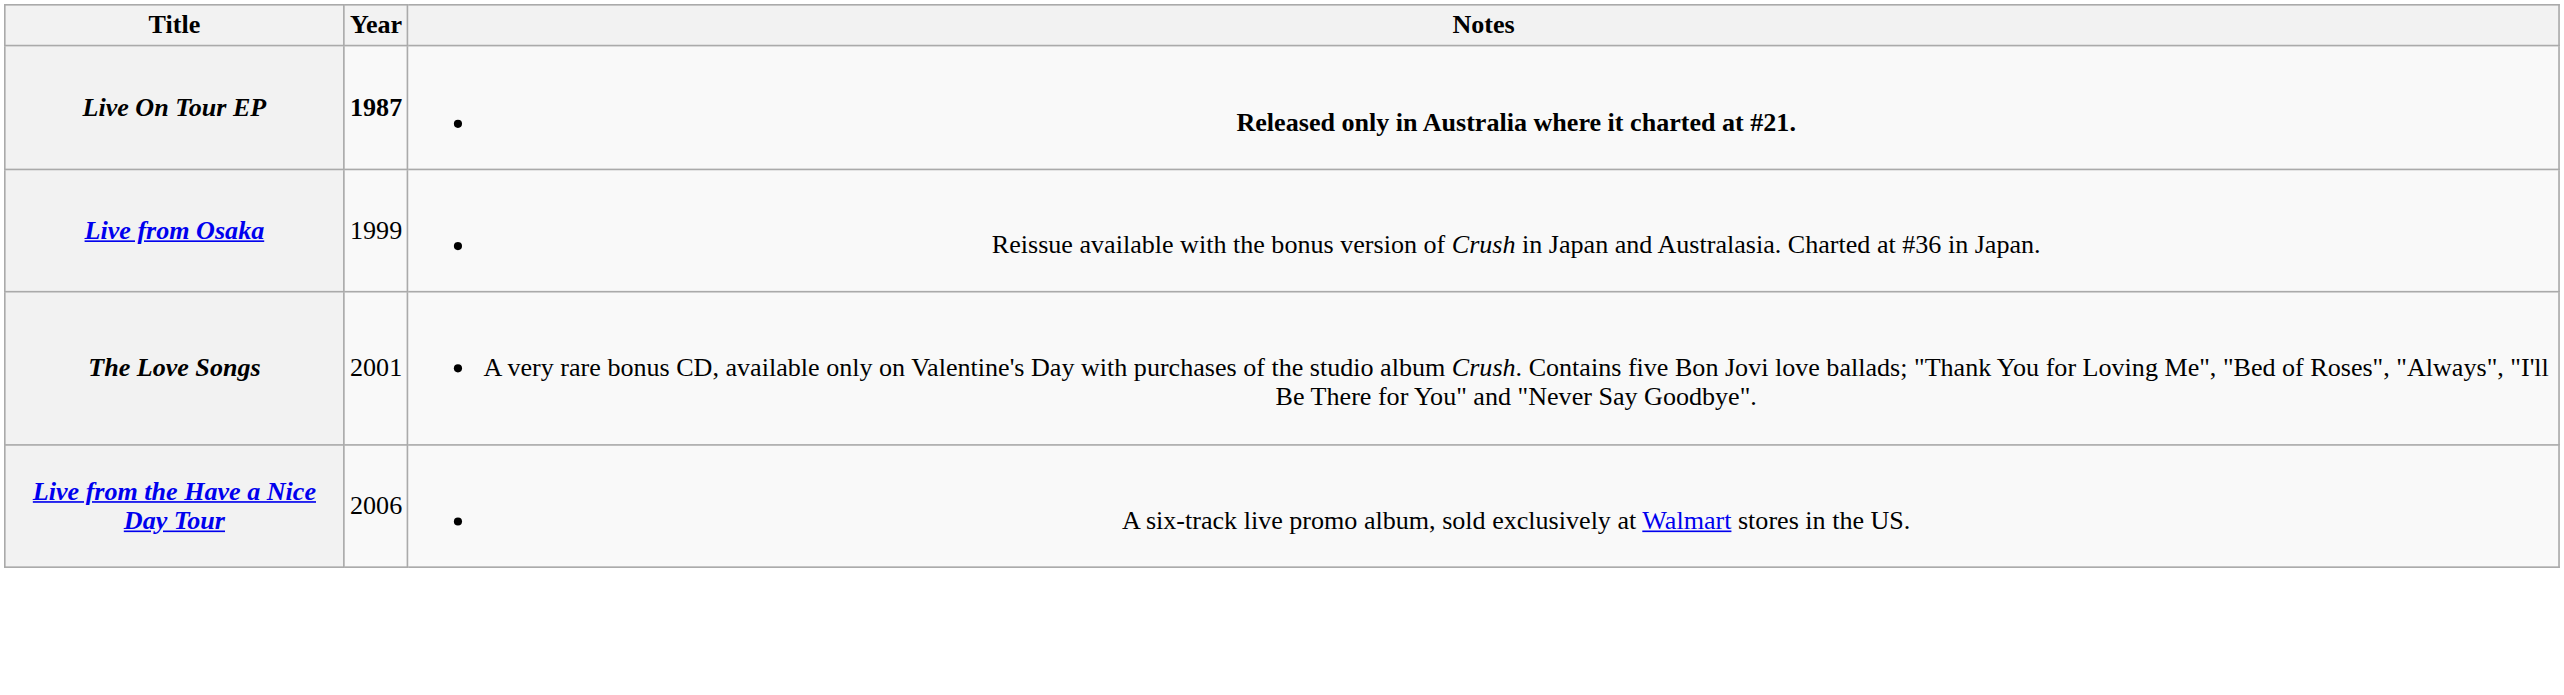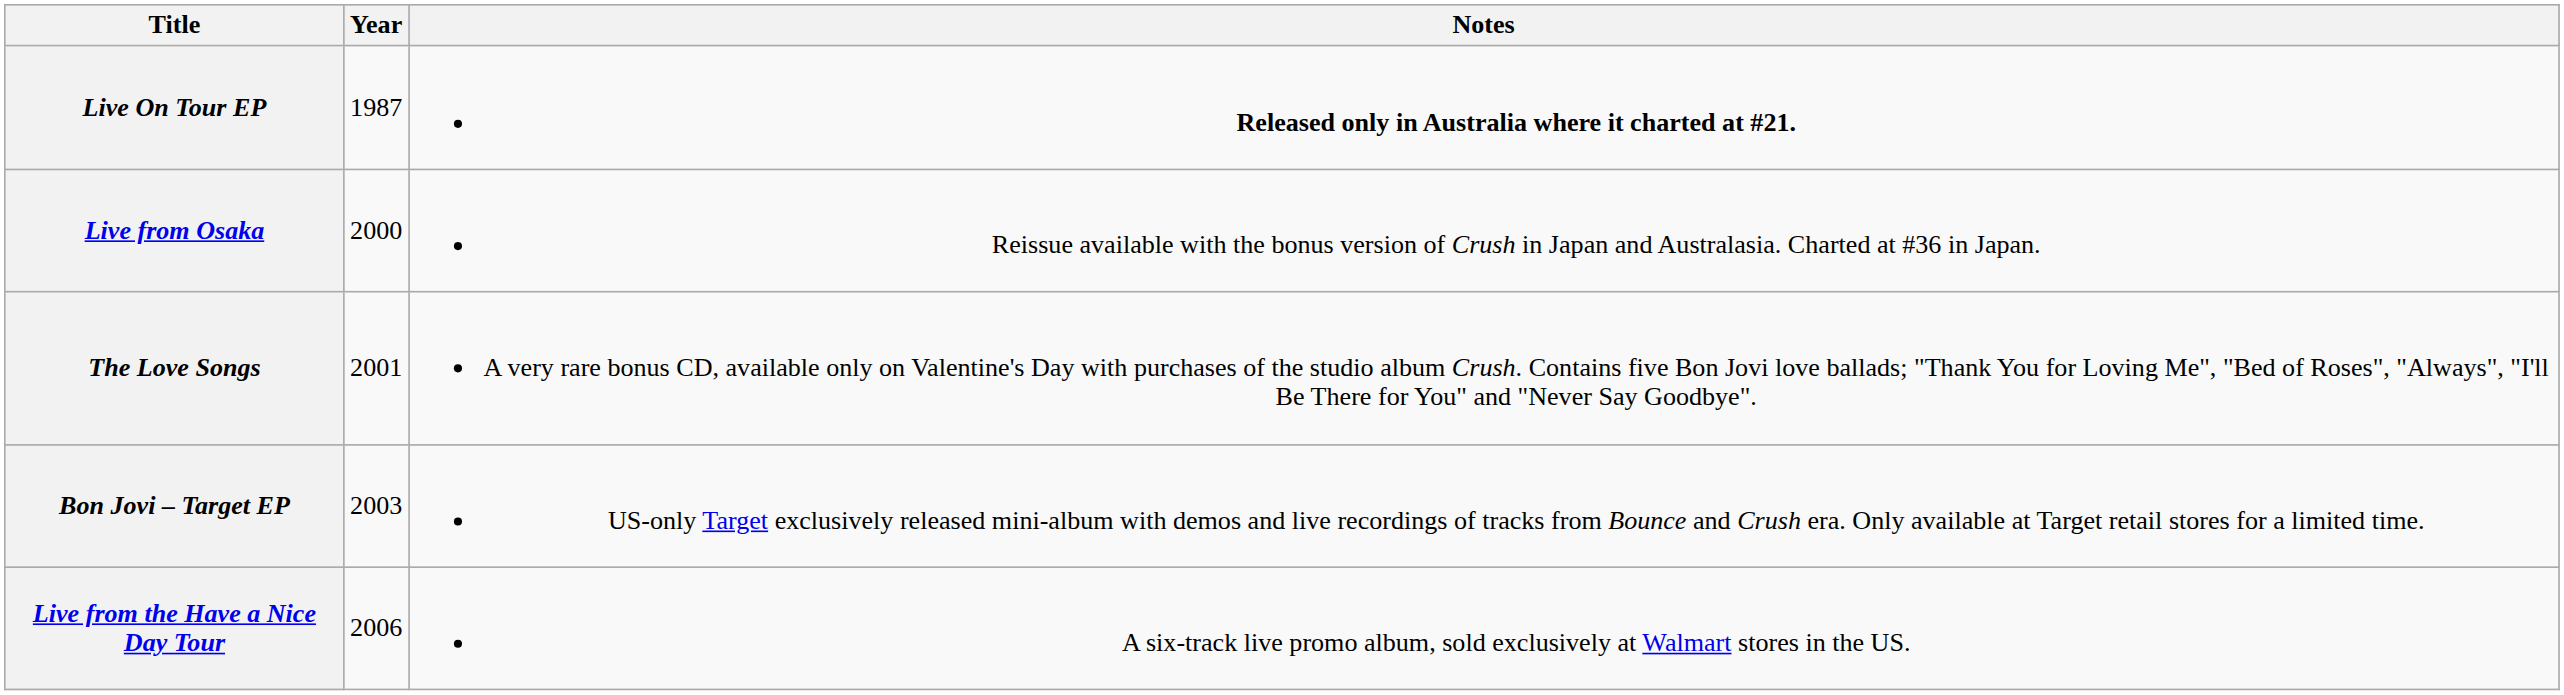Live On Tour EP | Year: bold -> normal
Live from Osaka | Year: 1999 -> 2000
+ row: Bon Jovi – Target EP | 2003 | US-only Target exclusively released mini-album with demos and live recordings of tracks from Bounce and Crush era. Only available at Target retail stores for a limited time.
